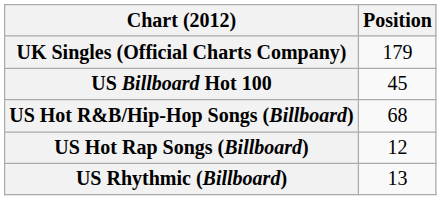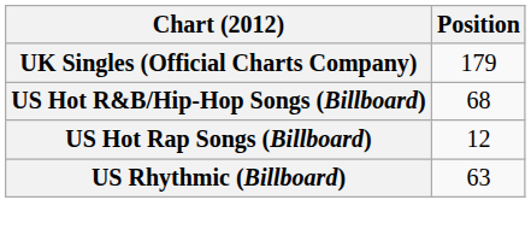- row: US Billboard Hot 100 | 45
US Rhythmic (Billboard) | Position: 13 -> 63
